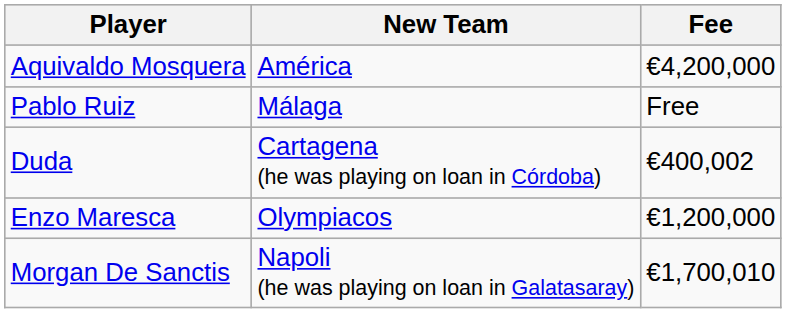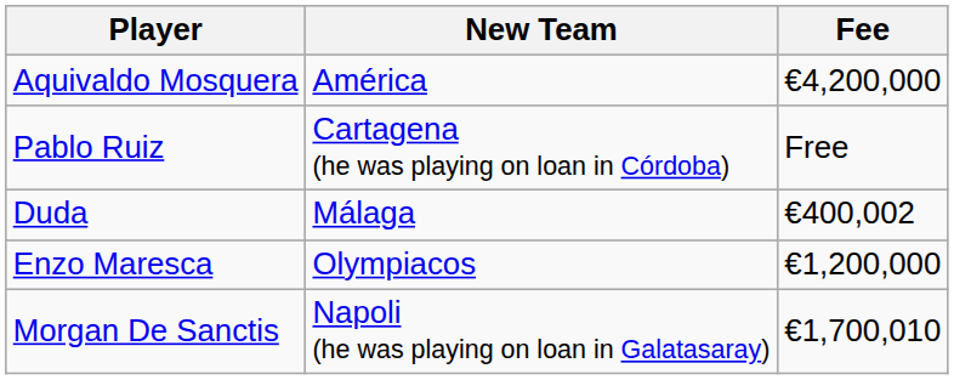Pablo Ruiz | New Team: Málaga -> Cartagena (he was playing on loan in Córdoba)
Duda | New Team: Cartagena (he was playing on loan in Córdoba) -> Málaga
